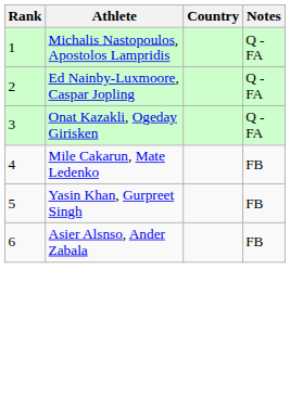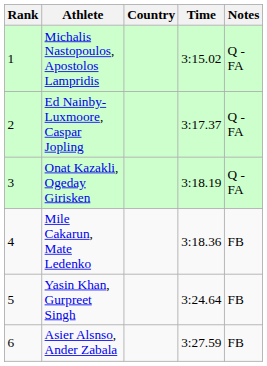+ column: Time | 3:15.02 | 3:17.37 | 3:18.19 | 3:18.36 | 3:24.64 | 3:27.59
